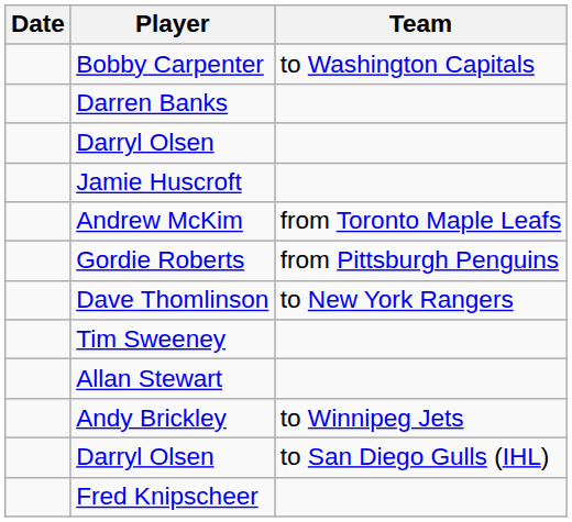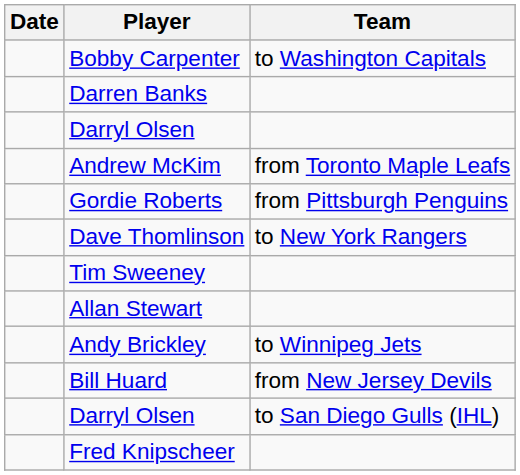- row: Jamie Huscroft
+ row: Bill Huard | from New Jersey Devils
